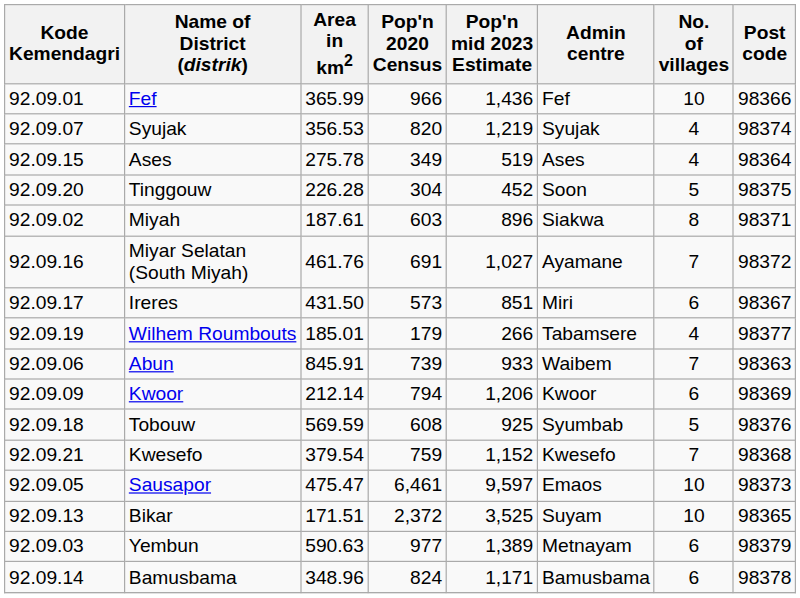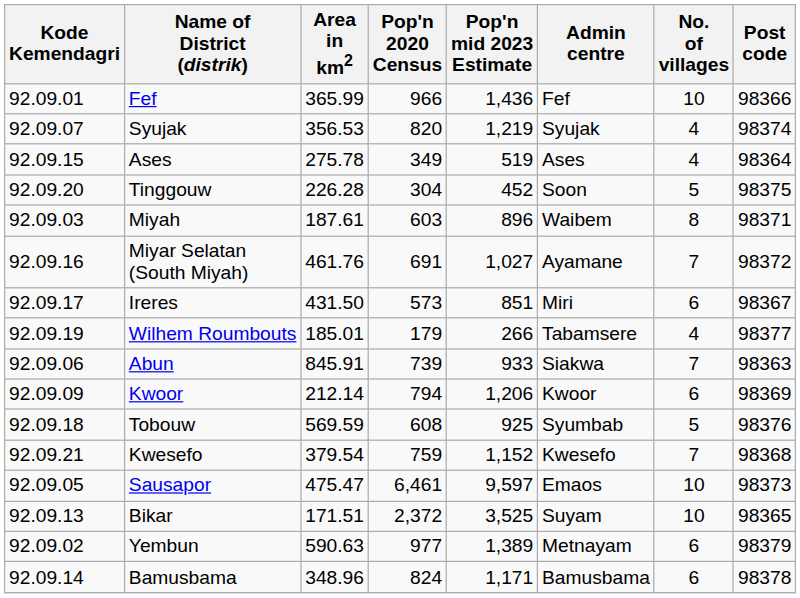Miyah | Kode Kemendagri: 92.09.02 -> 92.09.03
Miyah | Admin centre: Siakwa -> Waibem
Abun | Admin centre: Waibem -> Siakwa
Yembun | Kode Kemendagri: 92.09.03 -> 92.09.02
